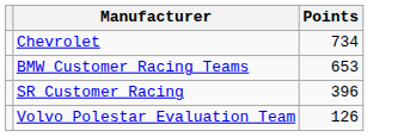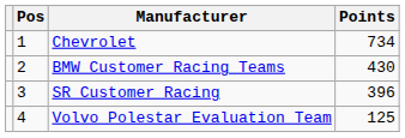+ column: Pos | 1 | 2 | 3 | 4
BMW Customer Racing Teams | Points: 653 -> 430
Volvo Polestar Evaluation Team | Points: 126 -> 125
